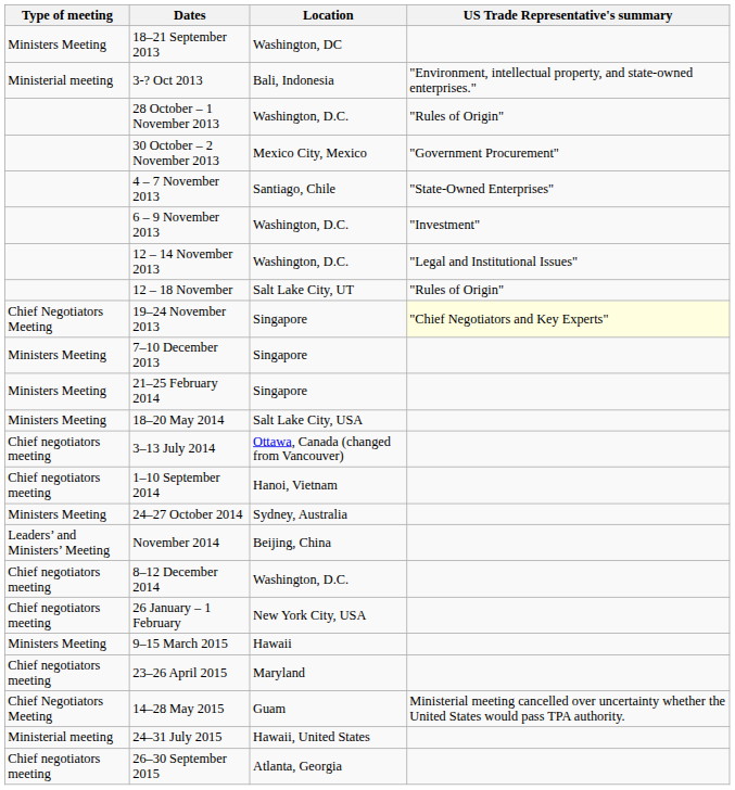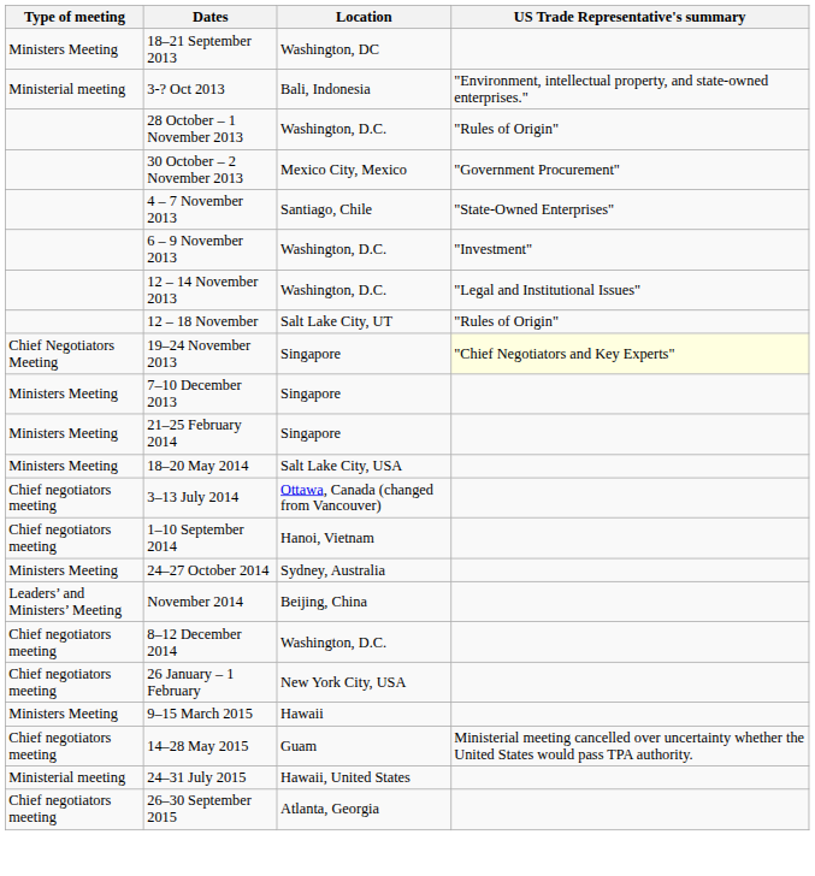- row: Chief negotiators meeting | 23–26 April 2015 | Maryland
14–28 May 2015 | Type of meeting: Chief Negotiators Meeting -> Chief negotiators meeting
